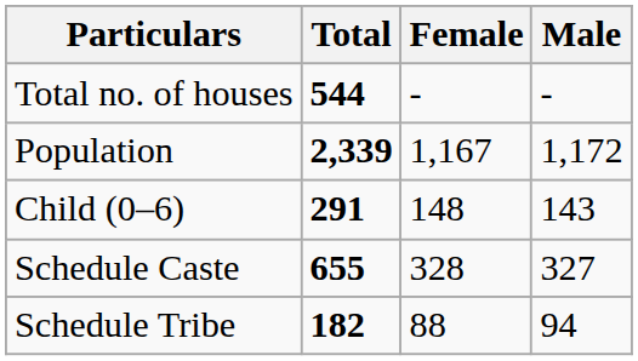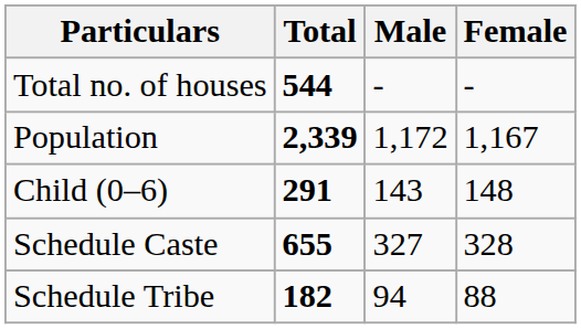columns swapped: Male <-> Female
